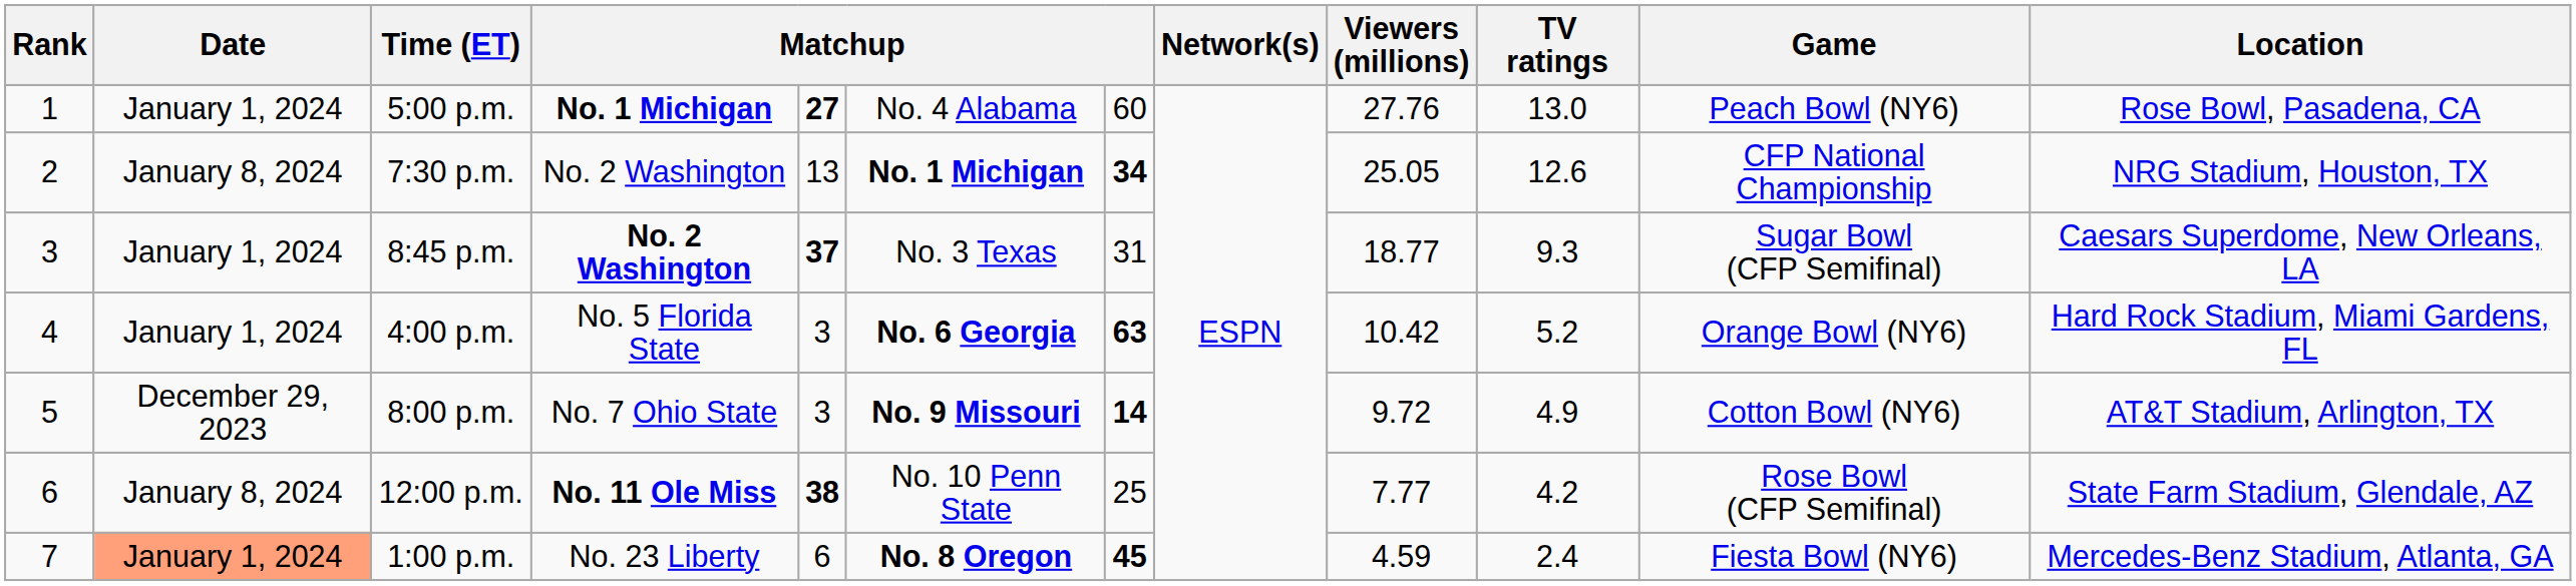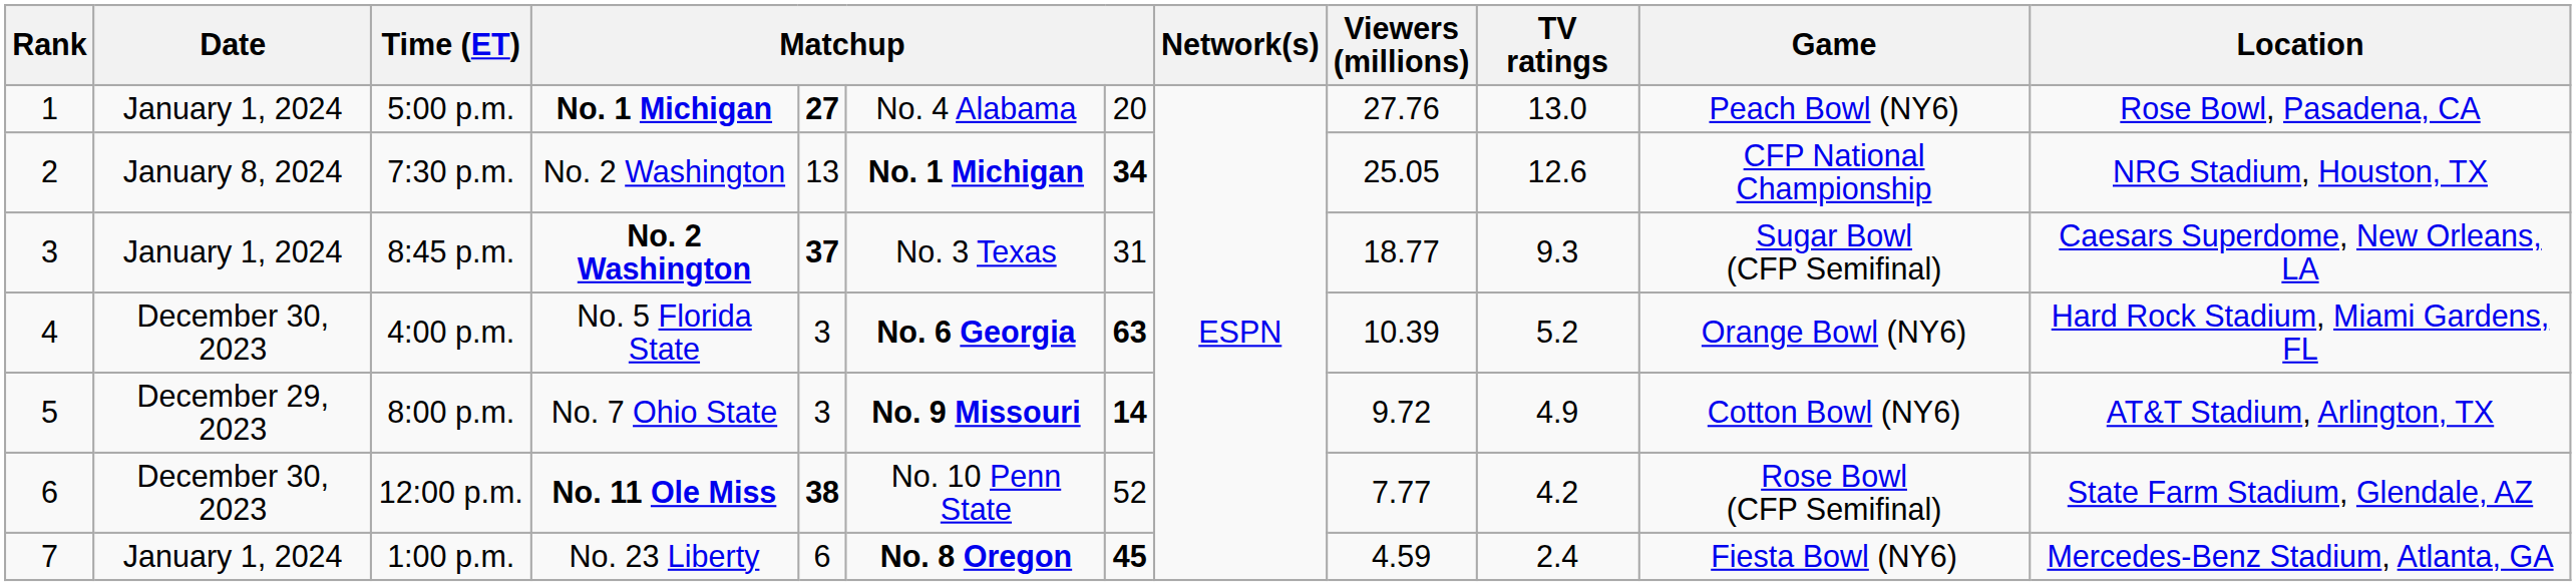5:00 p.m. | column 7: 60 -> 20
4:00 p.m. | Date: January 1, 2024 -> December 30, 2023
4:00 p.m. | Viewers (millions): 10.42 -> 10.39
12:00 p.m. | Date: January 8, 2024 -> December 30, 2023
12:00 p.m. | column 7: 25 -> 52
1:00 p.m. | Date: lightsalmon background -> no background
